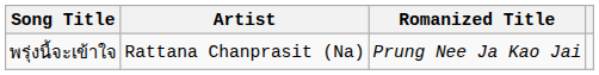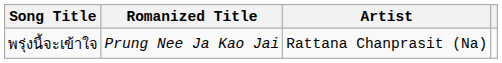columns swapped: Romanized Title <-> Artist
